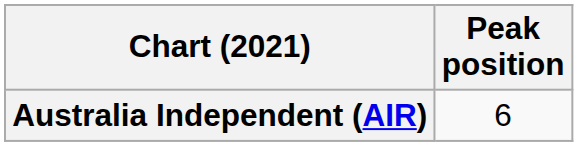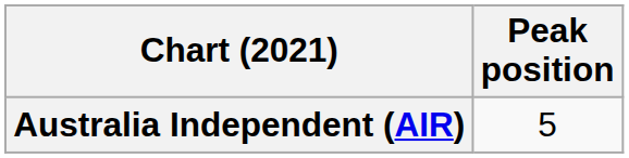Australia Independent (AIR) | Peak position: 6 -> 5
